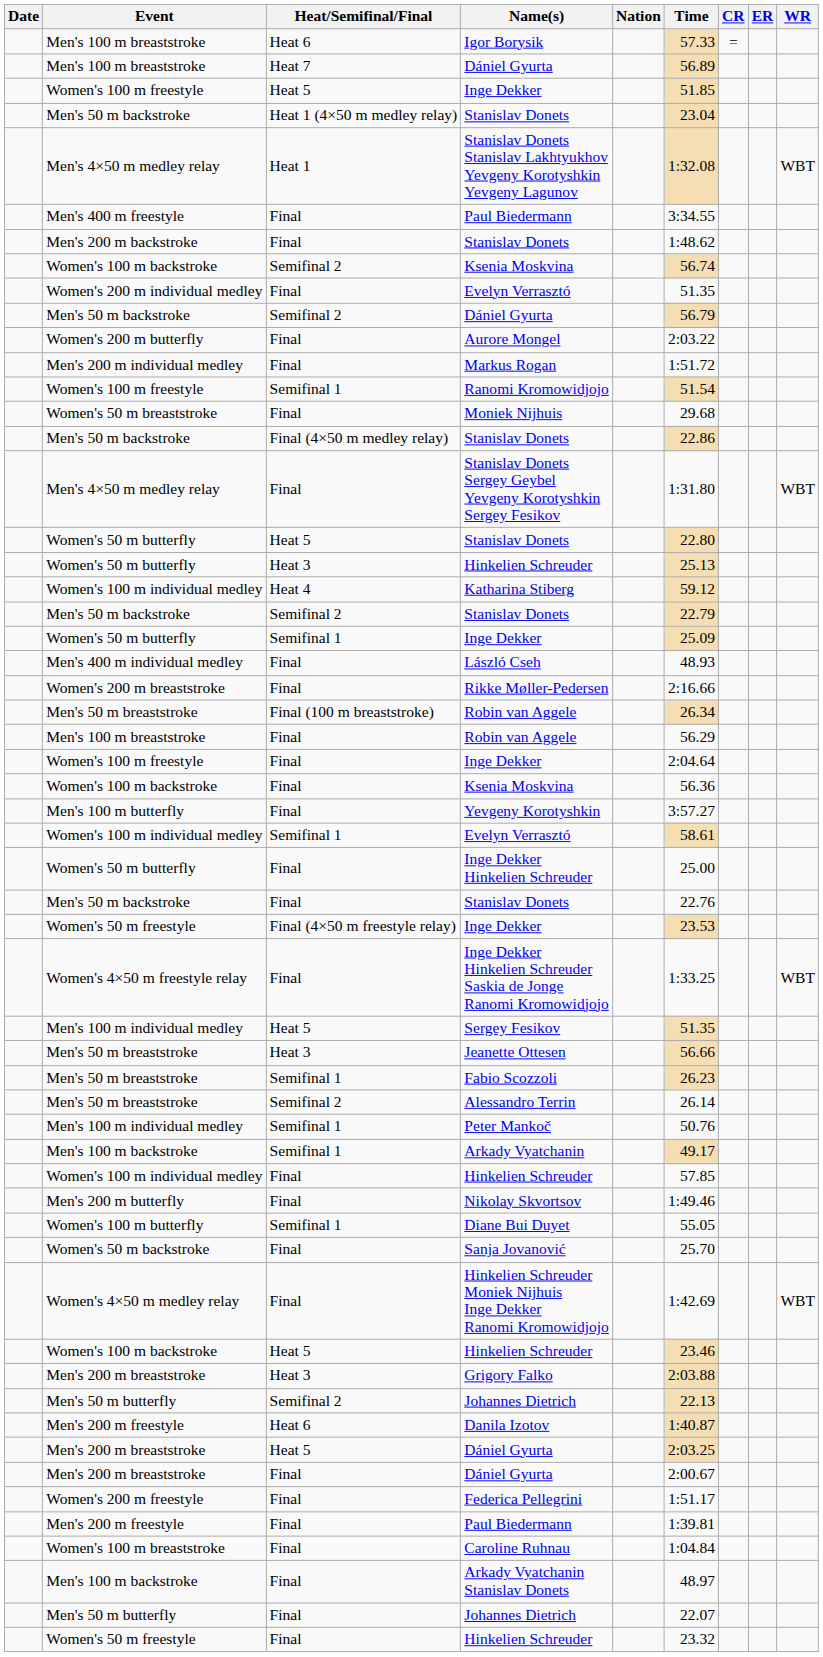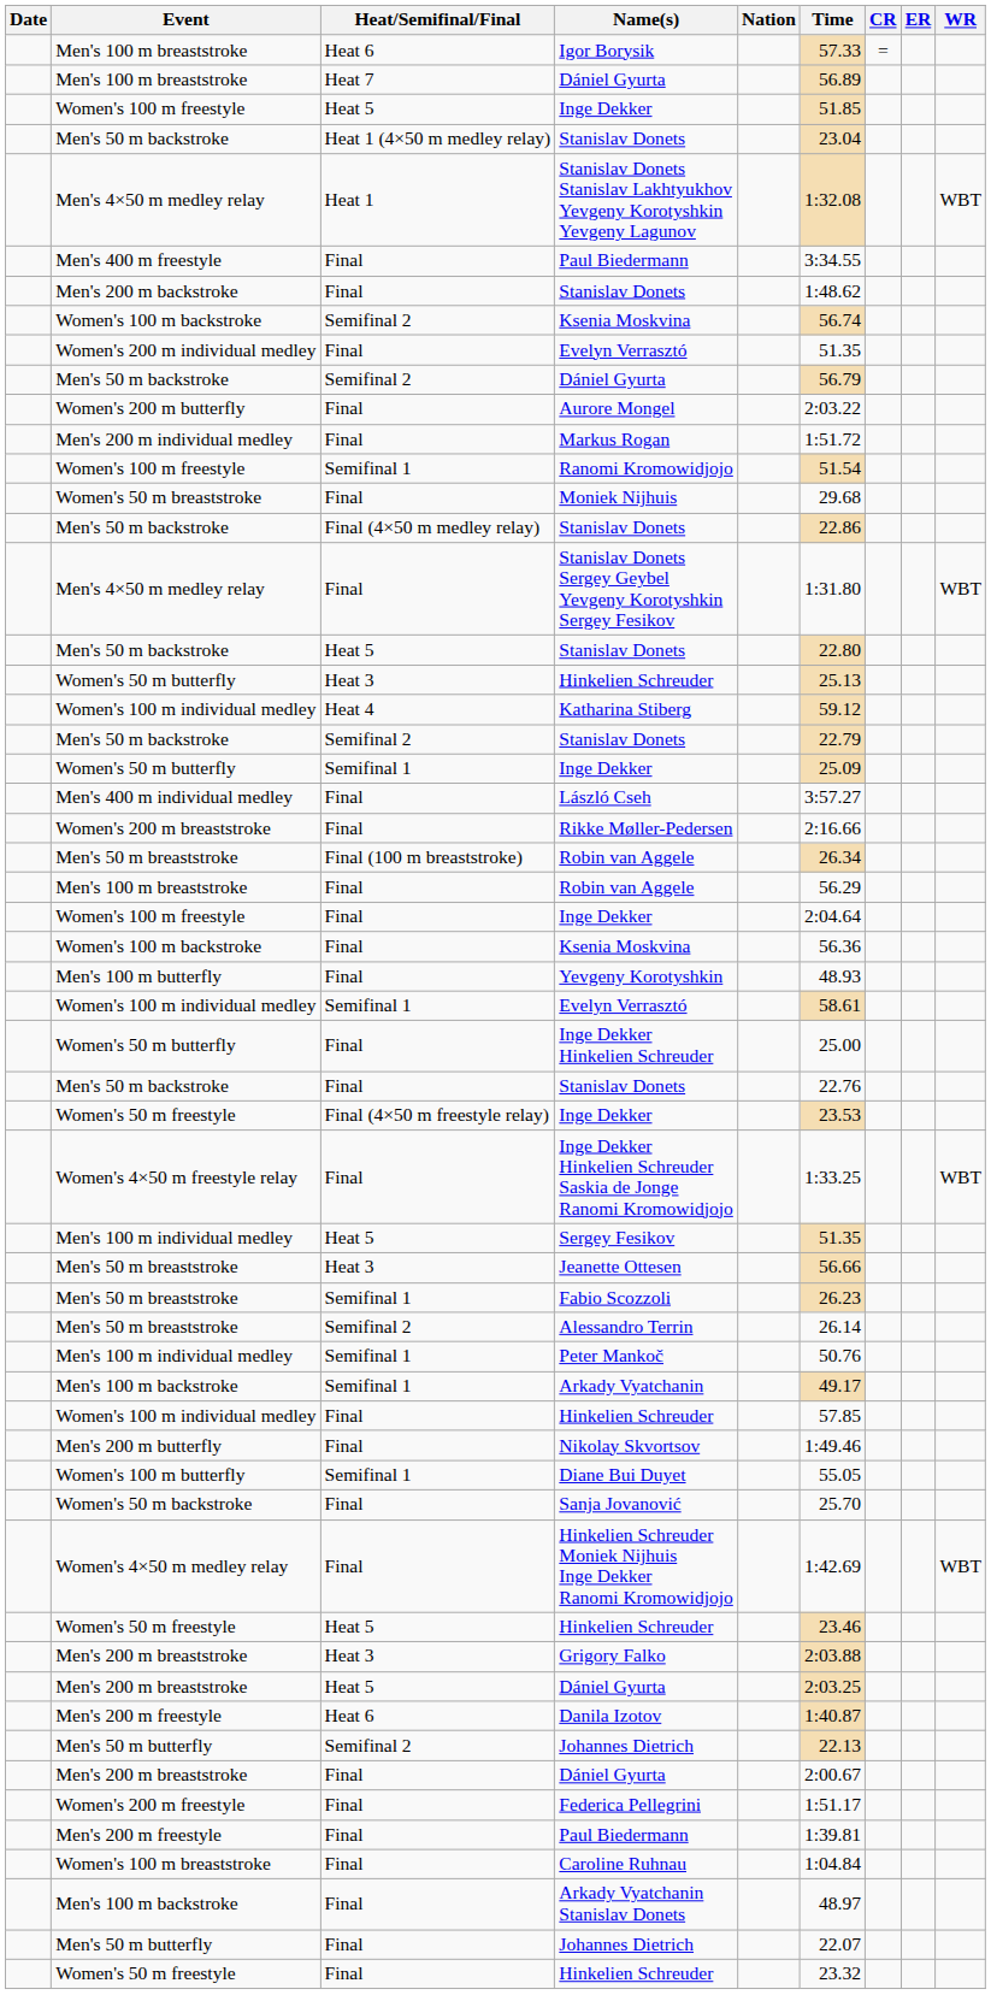Heat 5 / Stanislav Donets | Event: Women's 50 m butterfly -> Men's 50 m backstroke
László Cseh | Time: 48.93 -> 3:57.27
Yevgeny Korotyshkin | Time: 3:57.27 -> 48.93
Heat 5 / Hinkelien Schreuder | Event: Women's 100 m backstroke -> Women's 50 m freestyle
rows swapped: Heat 5 / Dániel Gyurta <-> Semifinal 2 / Johannes Dietrich
